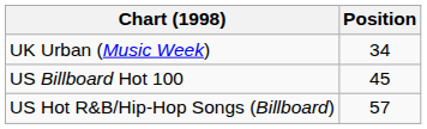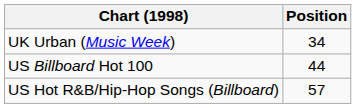US Billboard Hot 100 | Position: 45 -> 44
